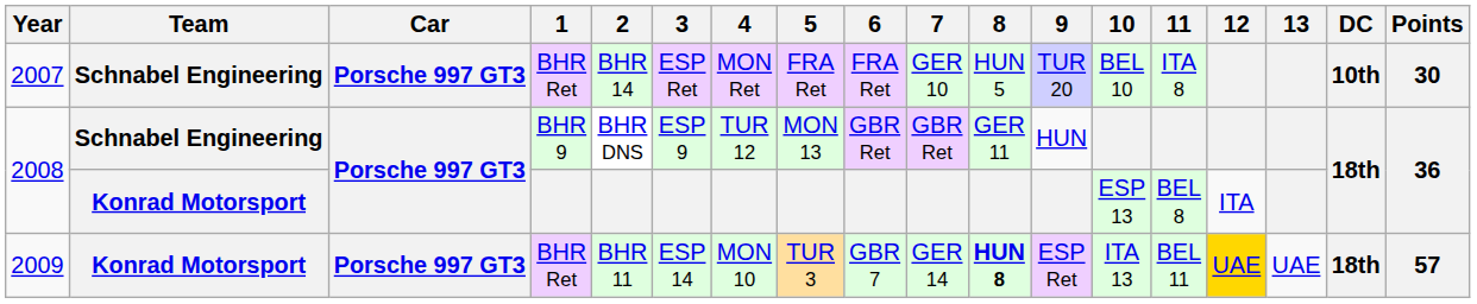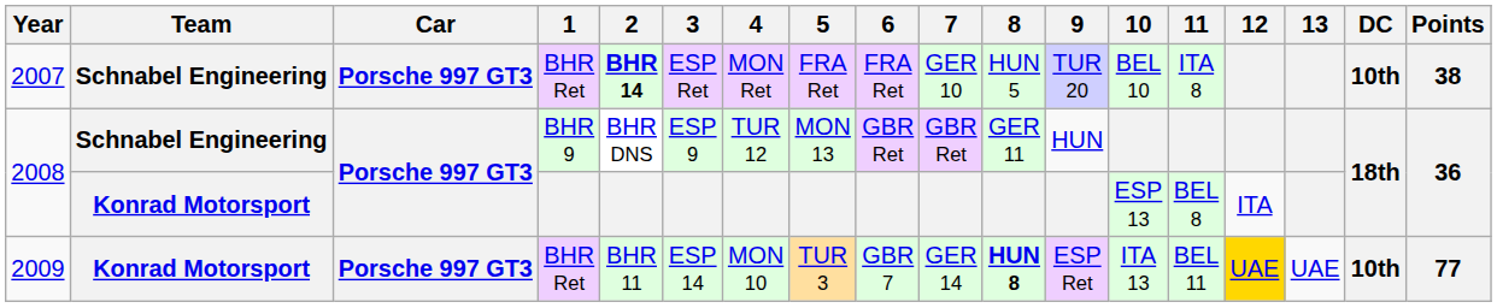2007 | 2: normal -> bold
2007 | Points: 30 -> 38
2009 | DC: 18th -> 10th
2009 | Points: 57 -> 77
